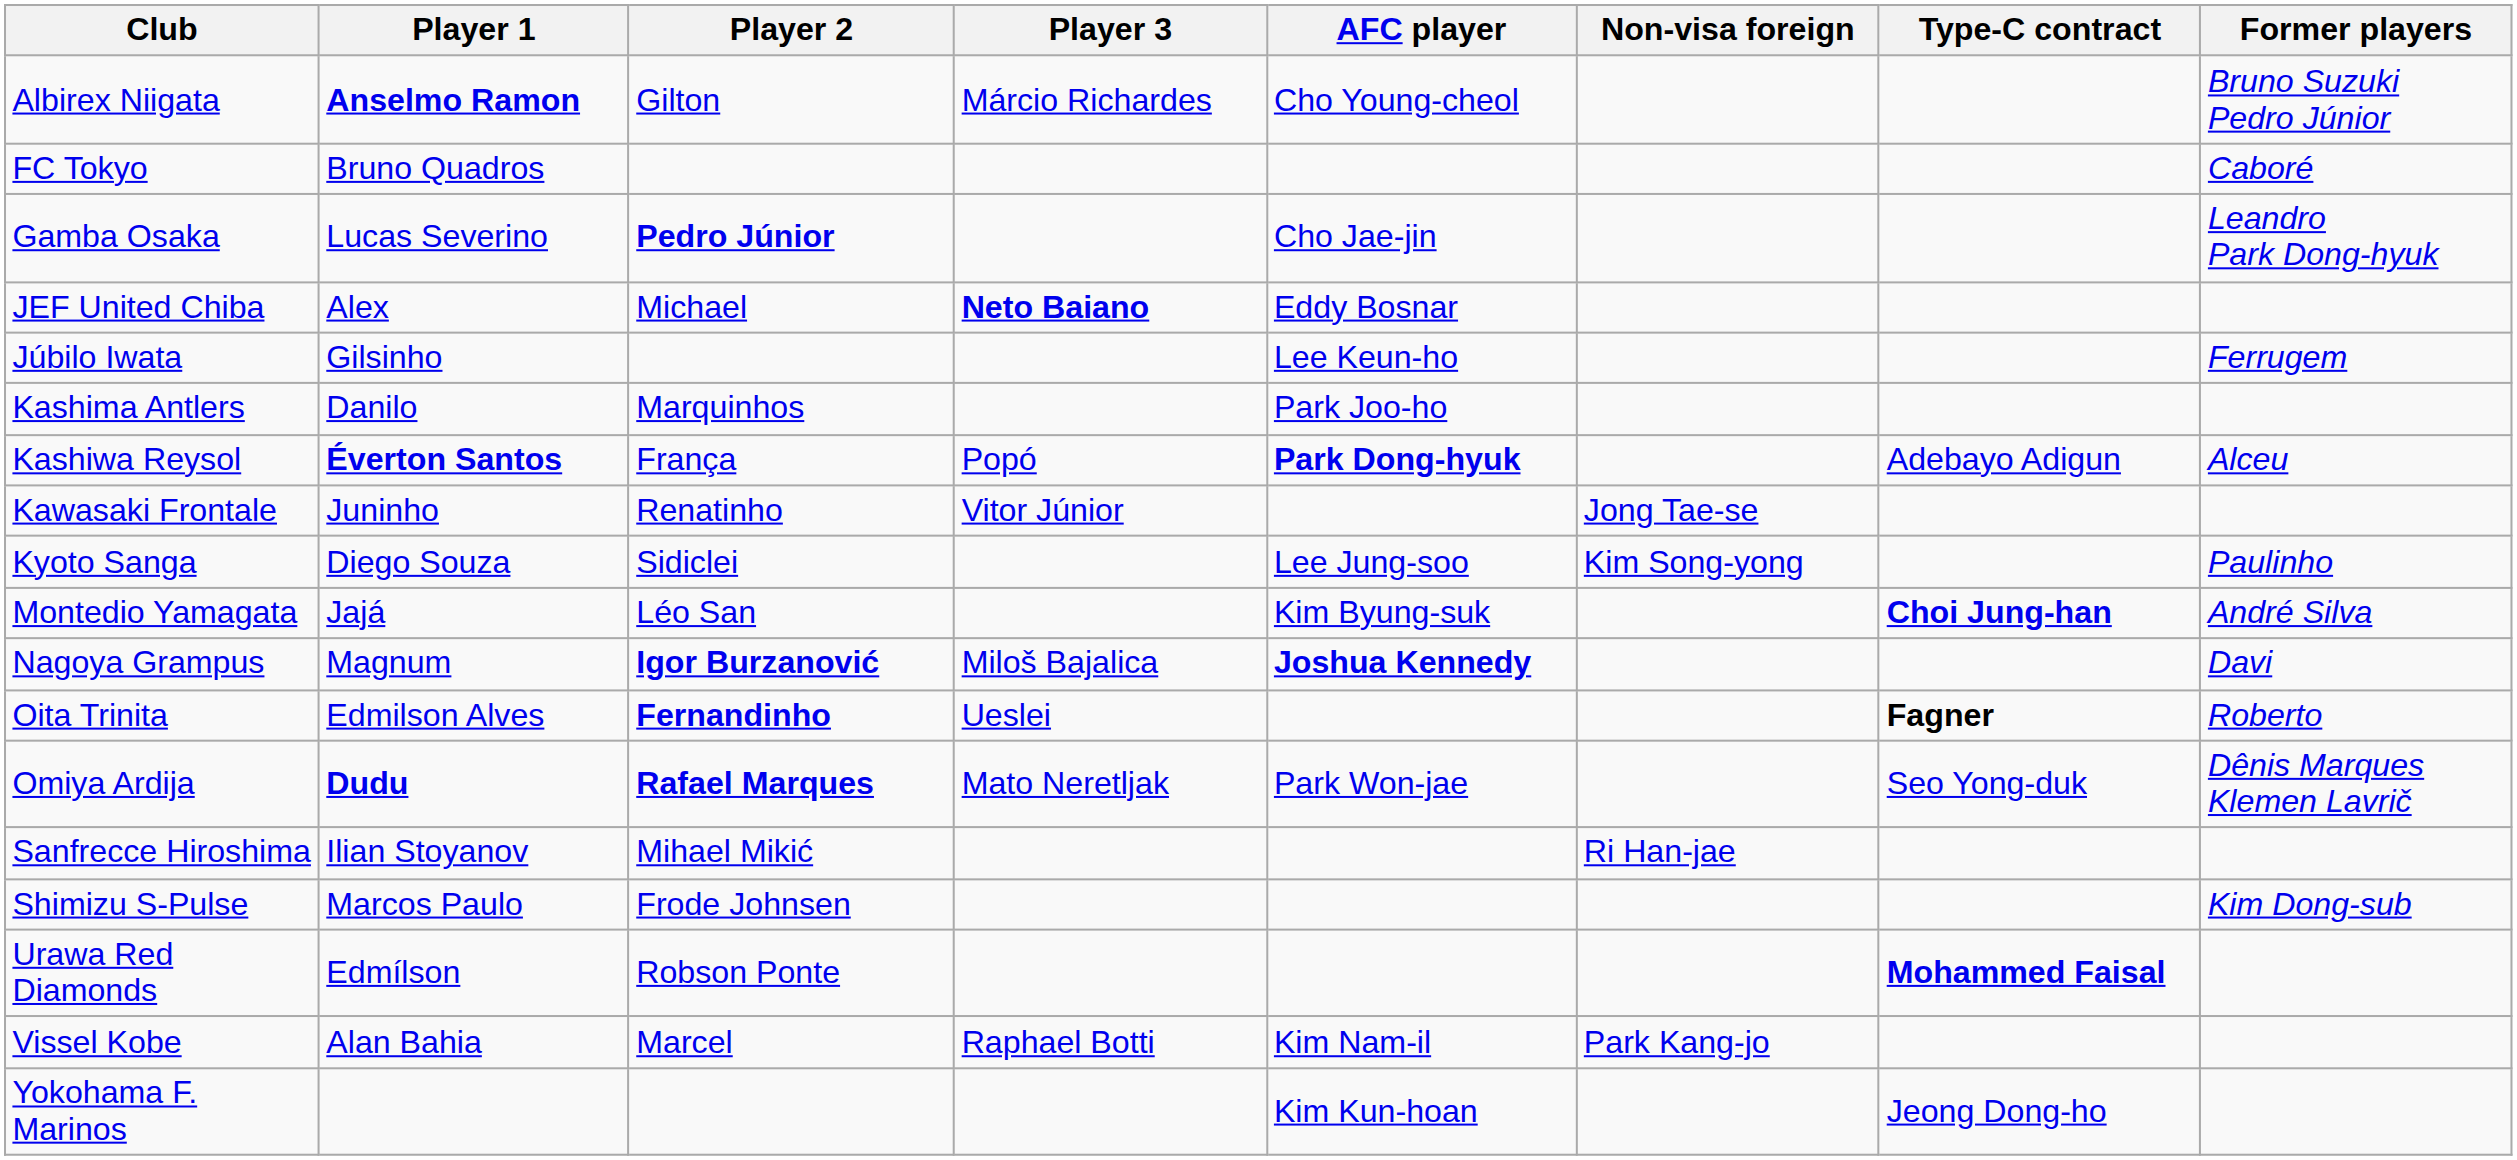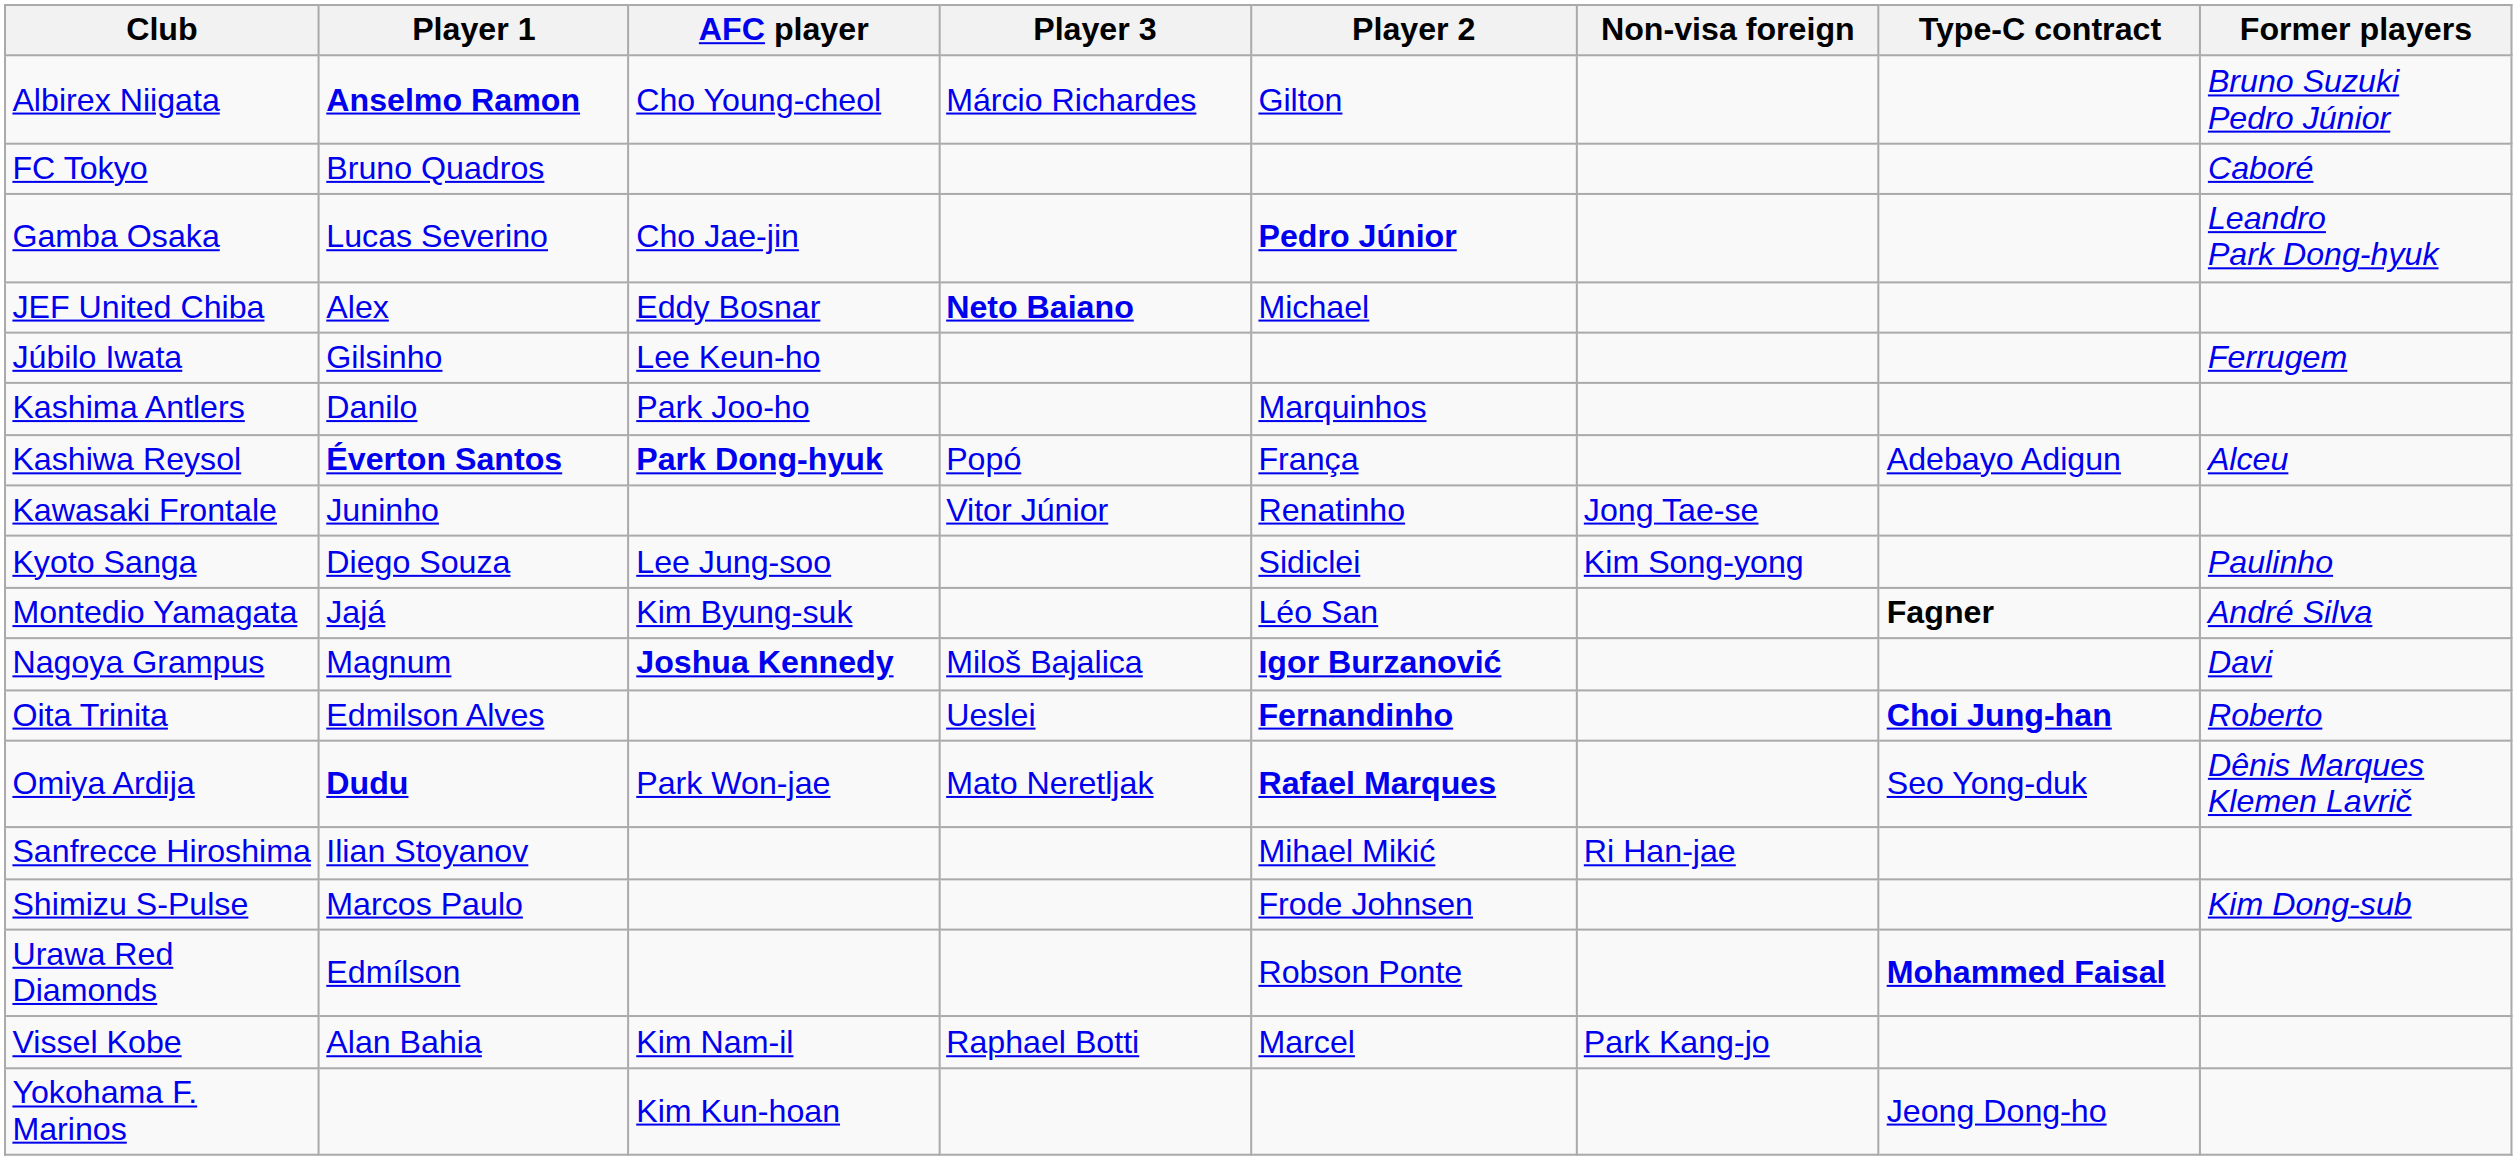columns swapped: Player 2 <-> AFC player
Montedio Yamagata | Type-C contract: Choi Jung-han -> Fagner
Oita Trinita | Type-C contract: Fagner -> Choi Jung-han
